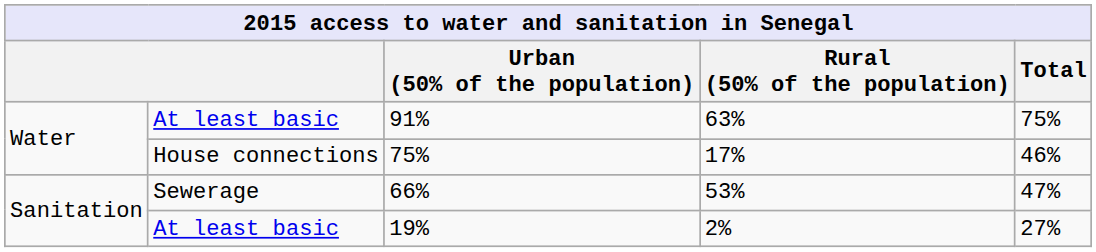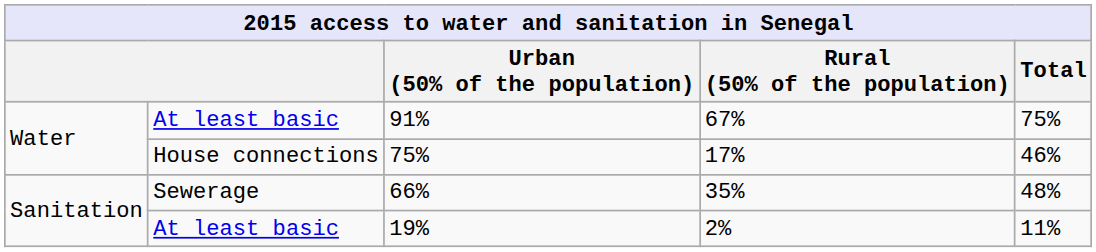91% | Rural (50% of the population): 63% -> 67%
66% | Rural (50% of the population): 53% -> 35%
66% | Total: 47% -> 48%
19% | Total: 27% -> 11%
